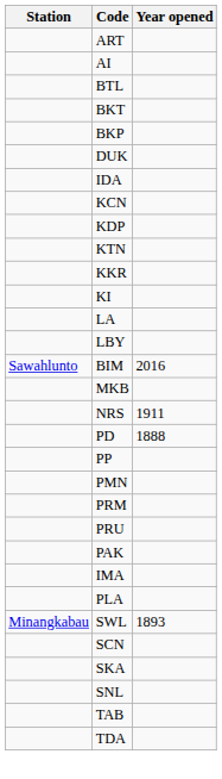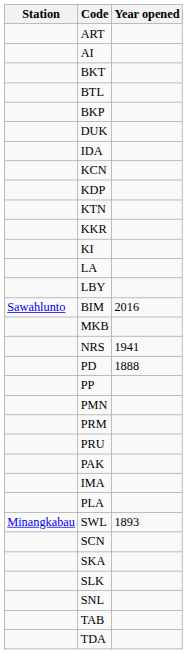rows swapped: BTL <-> BKT
NRS | Year opened: 1911 -> 1941
+ row: SLK
